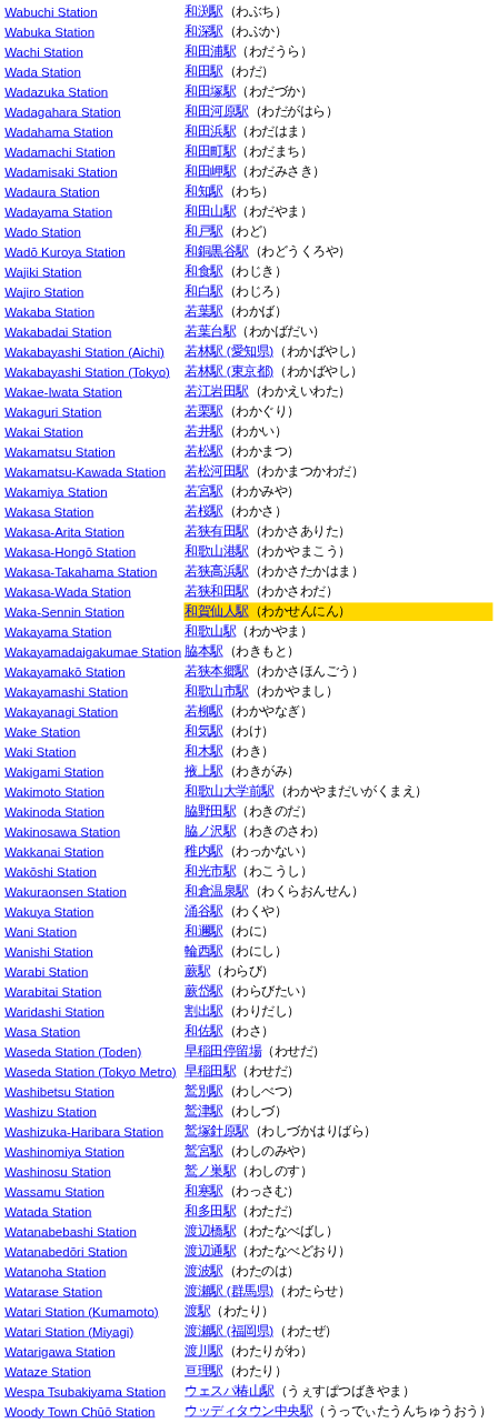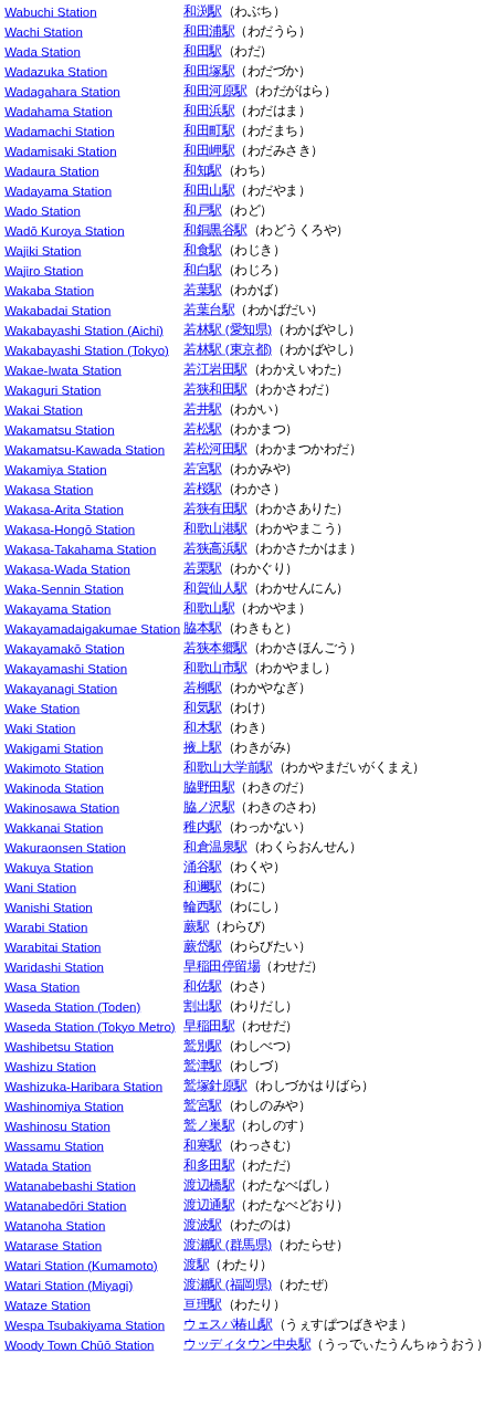- row: Wabuka Station | 和深駅（わぶか）
Wakaguri Station | column 2: 若栗駅（わかぐり） -> 若狭和田駅（わかさわだ）
Wakasa-Wada Station | column 2: 若狭和田駅（わかさわだ） -> 若栗駅（わかぐり）
Waka-Sennin Station | column 2: gold background -> no background
- row: Wakōshi Station | 和光市駅（わこうし）
Waridashi Station | column 2: 割出駅（わりだし） -> 早稲田停留場（わせだ）
Waseda Station (Toden) | column 2: 早稲田停留場（わせだ） -> 割出駅（わりだし）
- row: Watarigawa Station | 渡川駅（わたりがわ）
